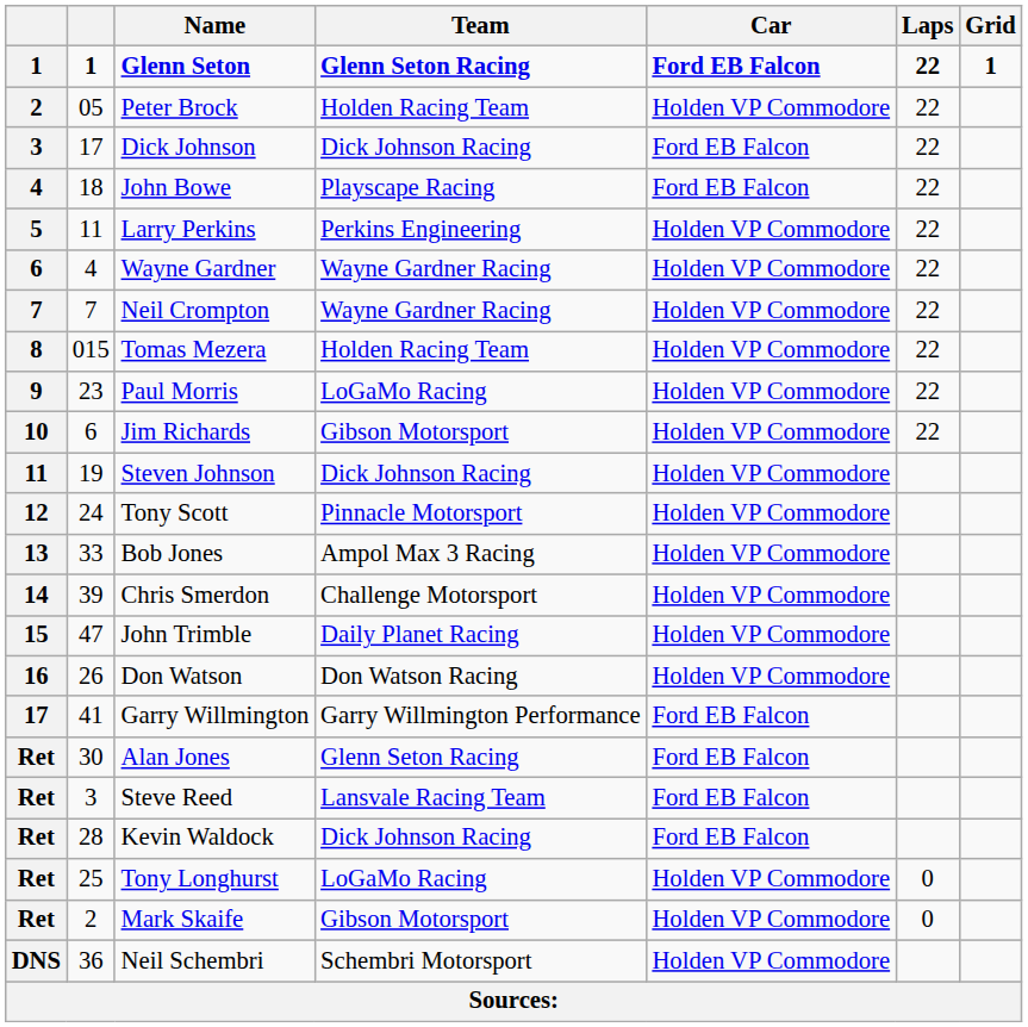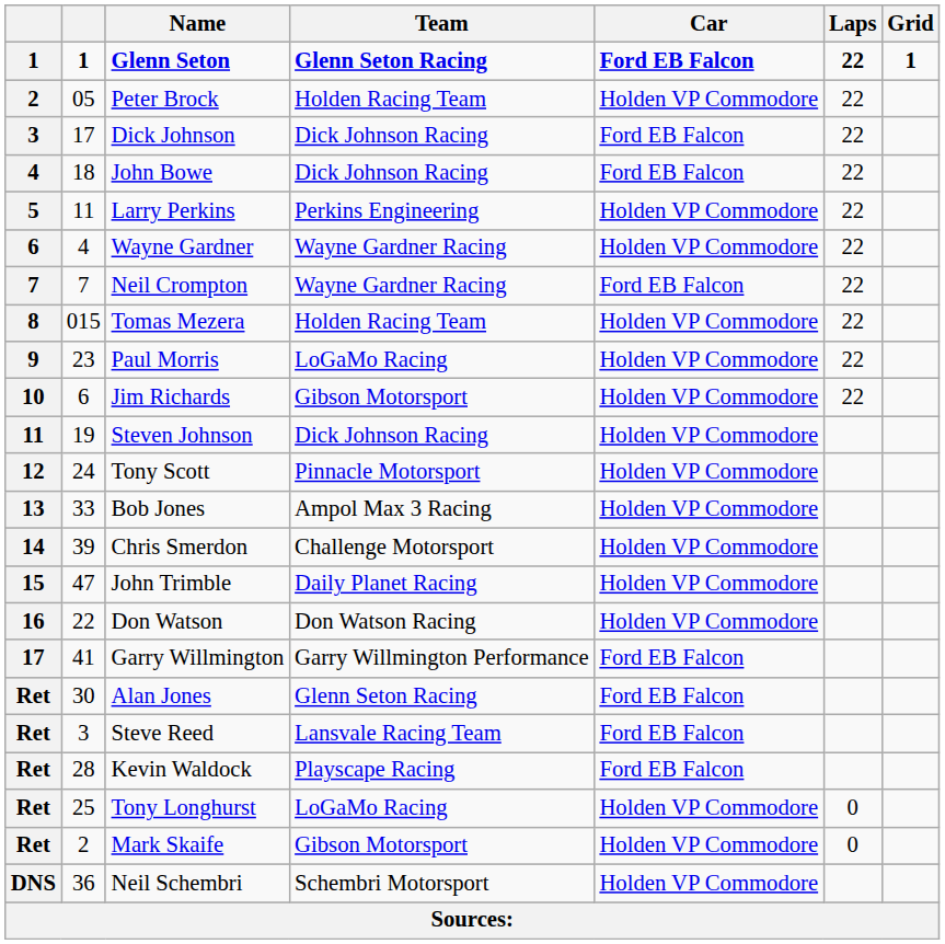John Bowe | Team: Playscape Racing -> Dick Johnson Racing
Neil Crompton | Car: Holden VP Commodore -> Ford EB Falcon
Don Watson | column 2: 26 -> 22
Kevin Waldock | Team: Dick Johnson Racing -> Playscape Racing
